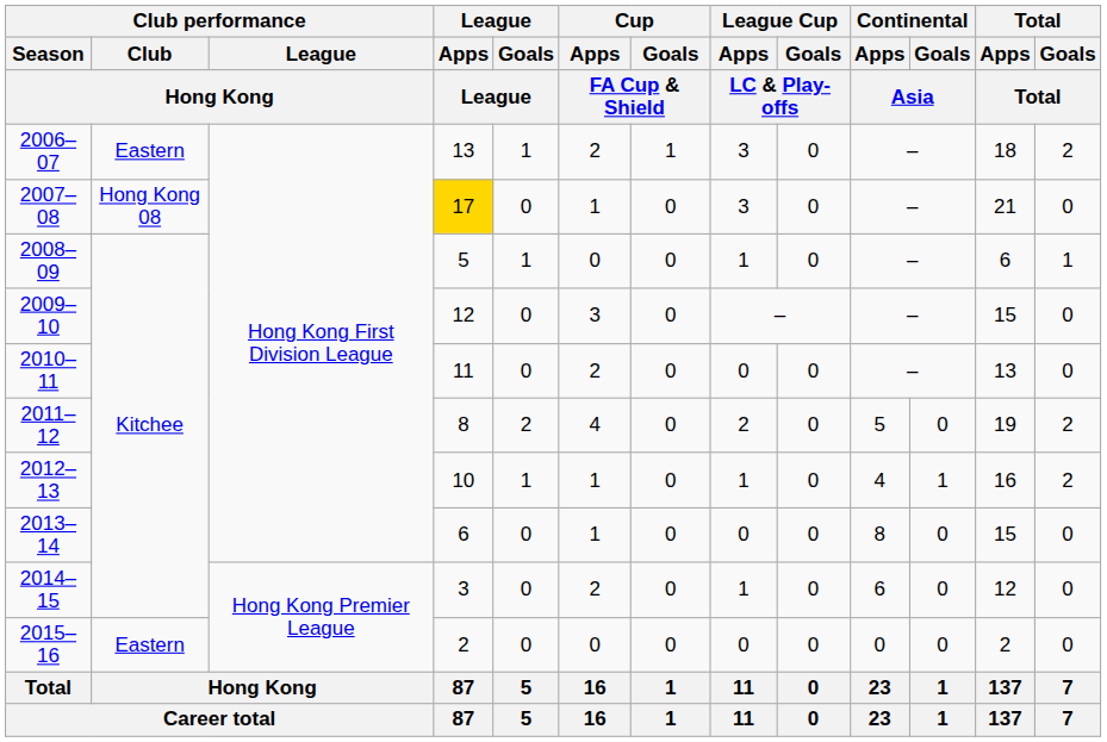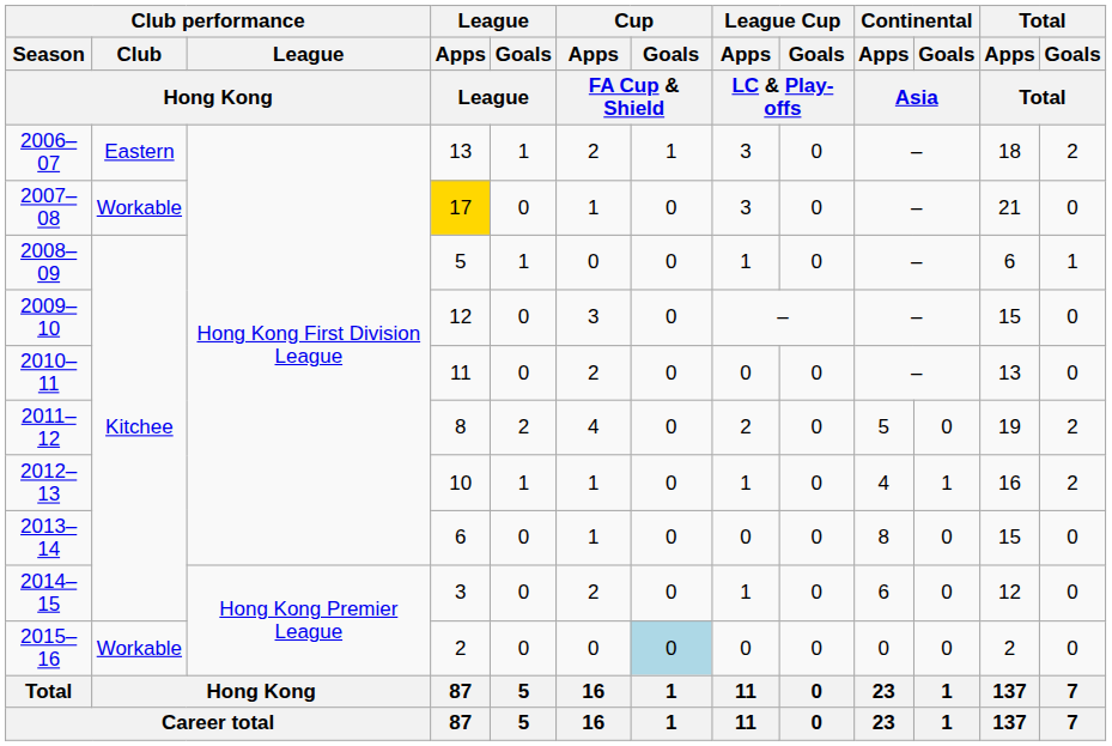2007–08 | Club performance / Club / Hong Kong: Hong Kong 08 -> Workable
2015–16 | Club performance / Club / Hong Kong: Eastern -> Workable
2015–16 | Cup / Goals / FA Cup & Shield: no background -> lightblue background
